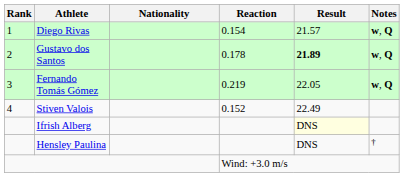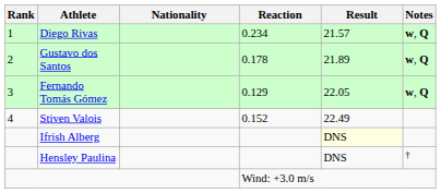Diego Rivas | Reaction: 0.154 -> 0.234
Gustavo dos Santos | Result: bold -> normal
Fernando Tomás Gómez | Reaction: 0.219 -> 0.129
